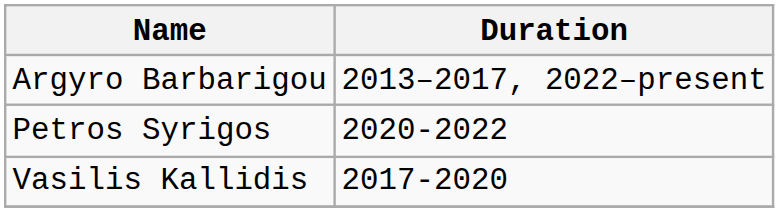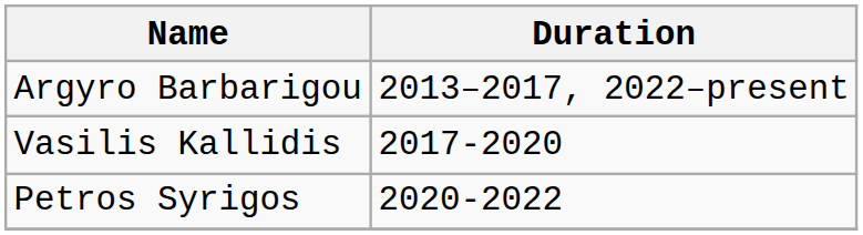rows swapped: Vasilis Kallidis <-> Petros Syrigos
